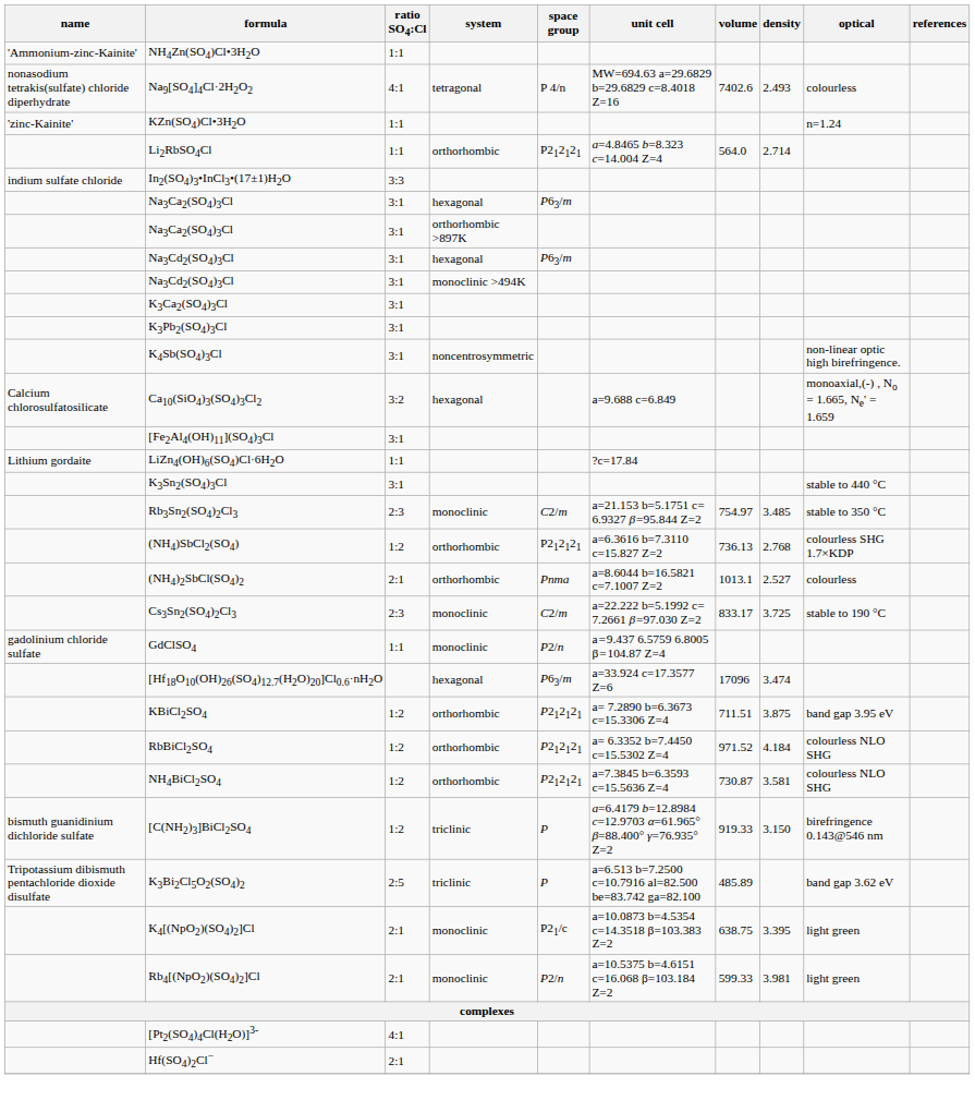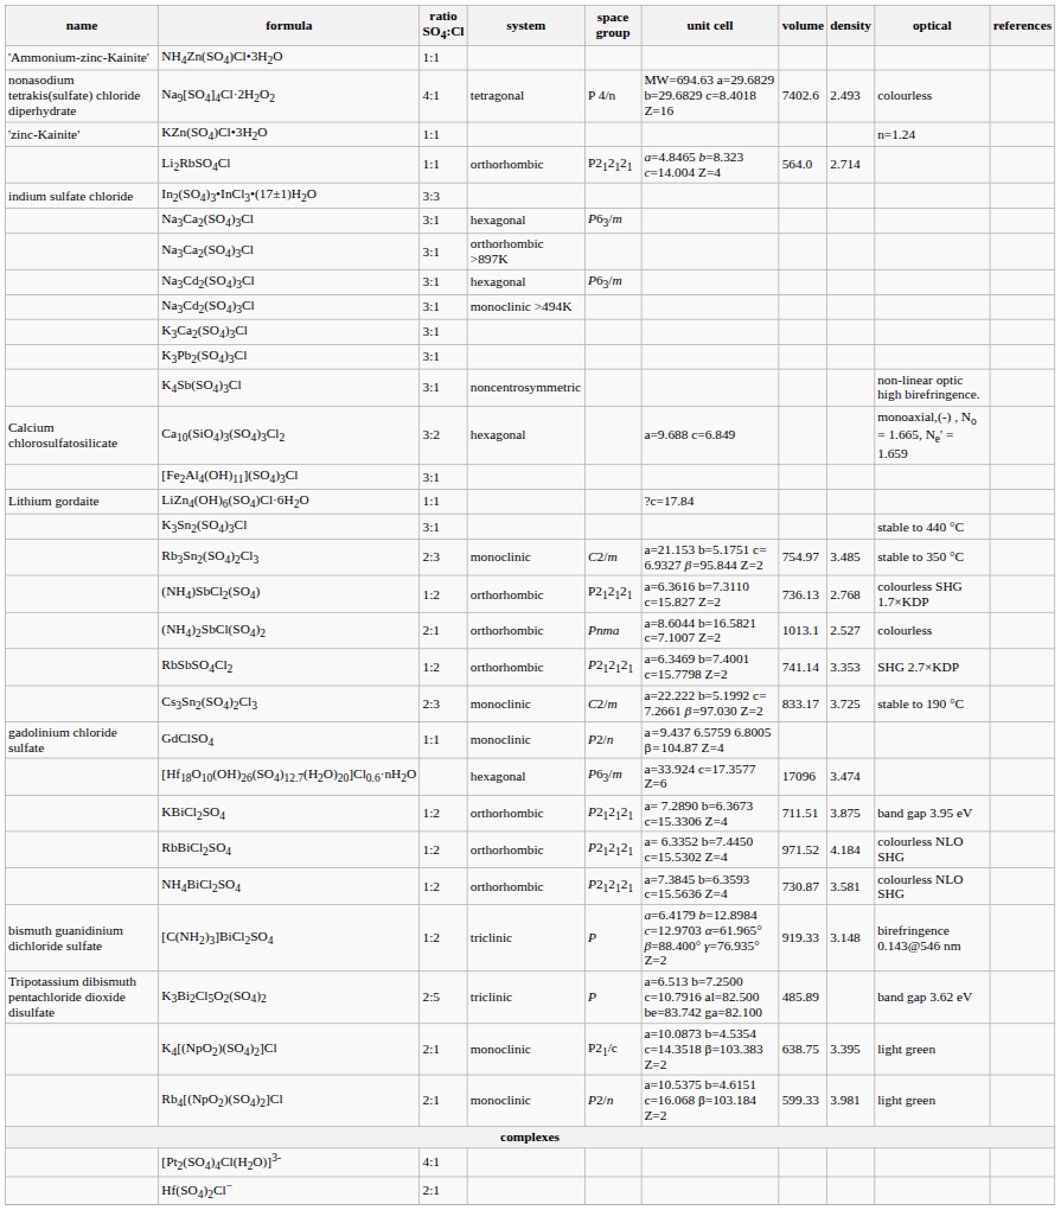+ row: RbSbSO4Cl2 | 1:2 | orthorhombic | P212121 | a=6.3469 b=7.4001 c=15.7798 Z=2 | 741.14 | 3.353 | SHG 2.7×KDP
[C(NH2)3]BiCl2SO4 | density: 3.150 -> 3.148
